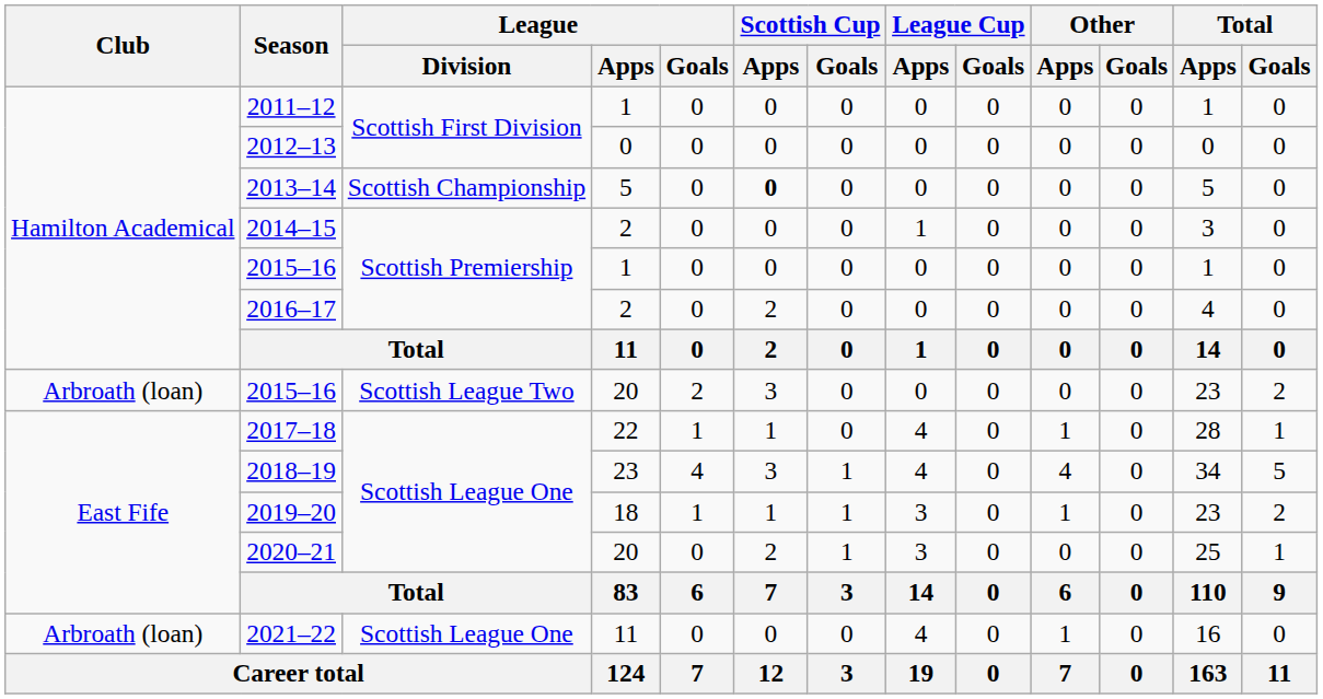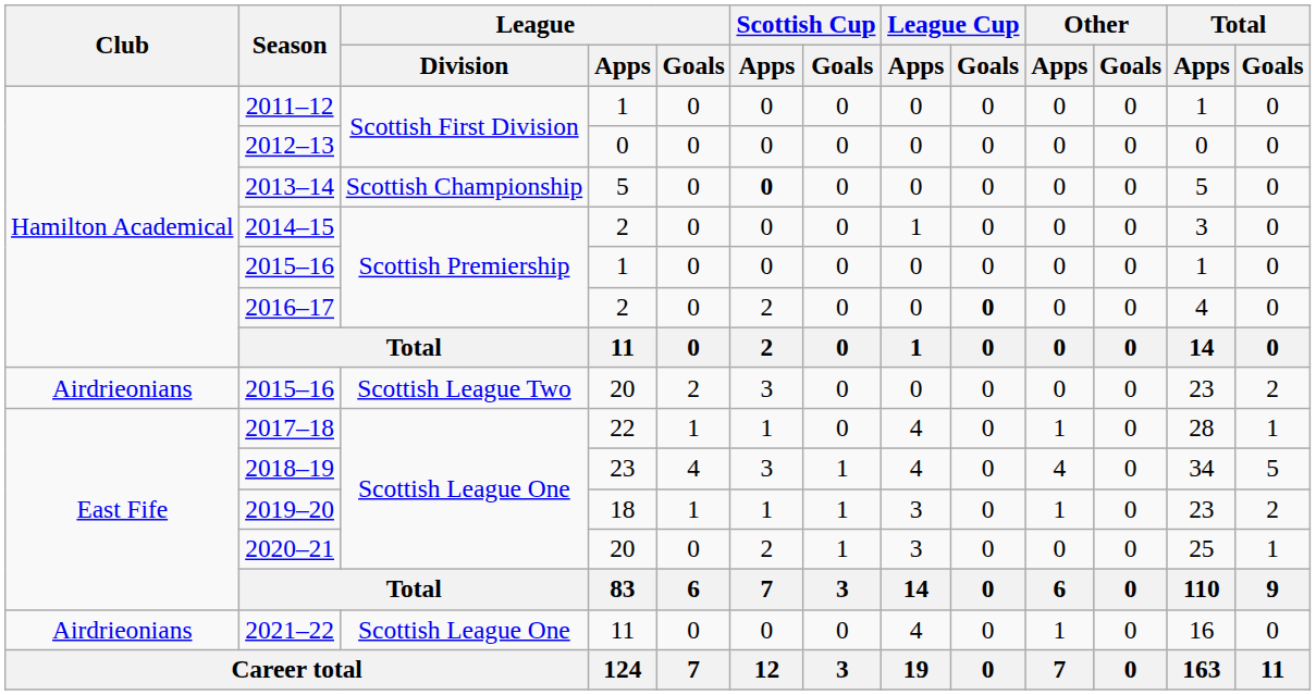2016–17 | League Cup / Goals: normal -> bold
2015–16 / 20 | Club: Arbroath (loan) -> Airdrieonians
2021–22 | Club: Arbroath (loan) -> Airdrieonians
